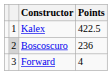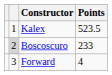Kalex | Points: 422.5 -> 523.5
Boscoscuro | Points: 236 -> 233
